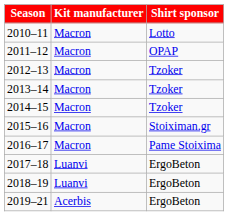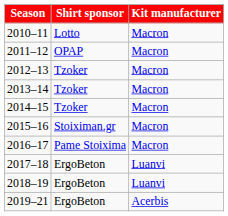columns swapped: Kit manufacturer <-> Shirt sponsor
